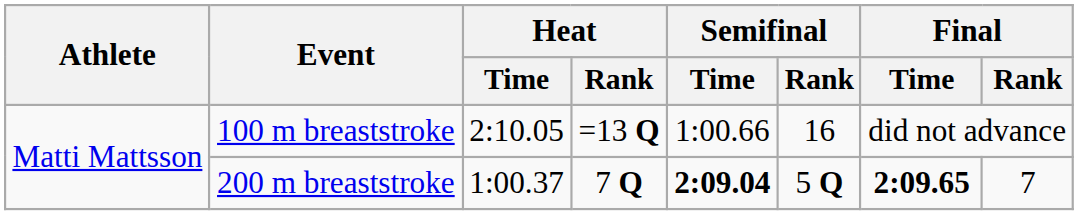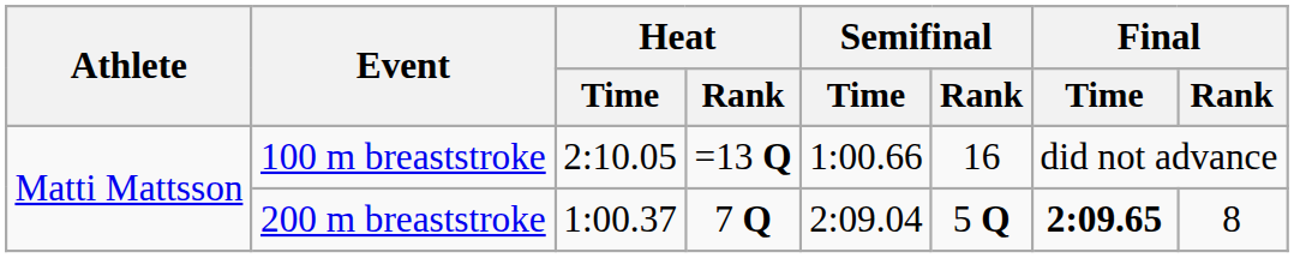200 m breaststroke | Semifinal / Time: bold -> normal
200 m breaststroke | Final / Rank: 7 -> 8
